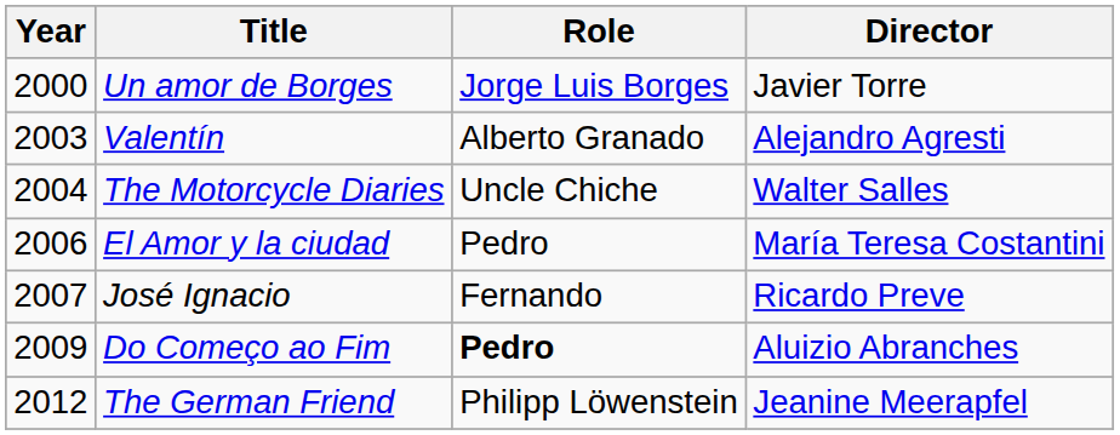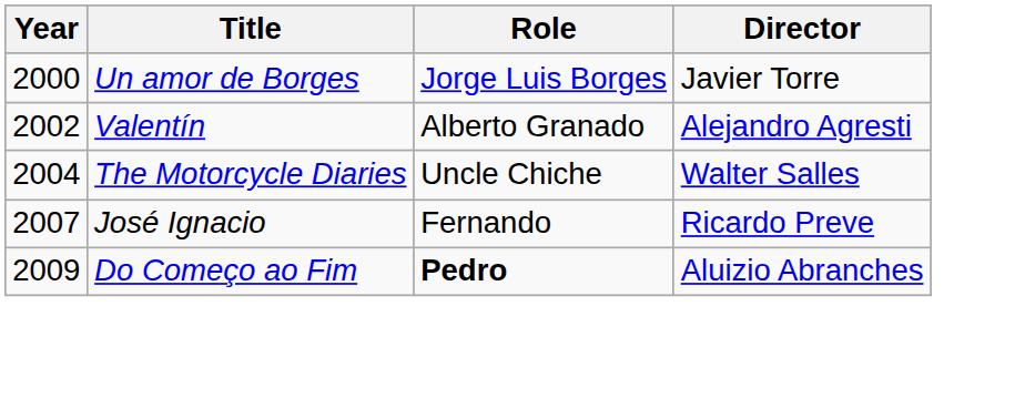Valentín | Year: 2003 -> 2002
- row: 2006 | El Amor y la ciudad | Pedro | María Teresa Costantini
- row: 2012 | The German Friend | Philipp Löwenstein | Jeanine Meerapfel
